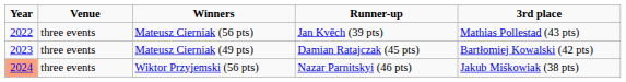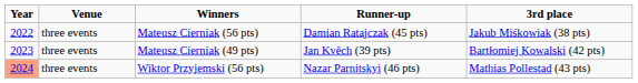Mateusz Cierniak (56 pts) | Runner-up: Jan Kvěch (39 pts) -> Damian Ratajczak (45 pts)
Mateusz Cierniak (56 pts) | 3rd place: Mathias Pollestad (43 pts) -> Jakub Miśkowiak (38 pts)
Mateusz Cierniak (49 pts) | Runner-up: Damian Ratajczak (45 pts) -> Jan Kvěch (39 pts)
Wiktor Przyjemski (56 pts) | 3rd place: Jakub Miśkowiak (38 pts) -> Mathias Pollestad (43 pts)
